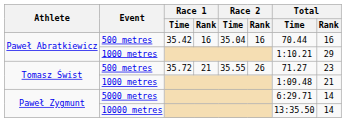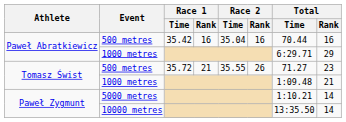Paweł Abratkiewicz / 1000 metres | Total / Time: 1:10.21 -> 6:29.71
5000 metres | Total / Time: 6:29.71 -> 1:10.21
